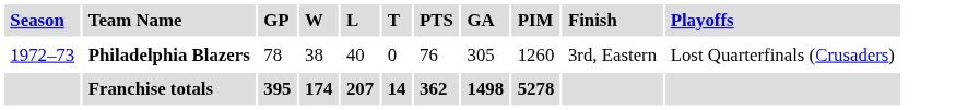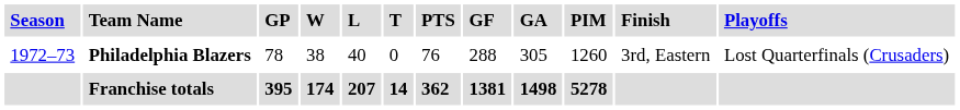+ column: GF | 288 | 1381
